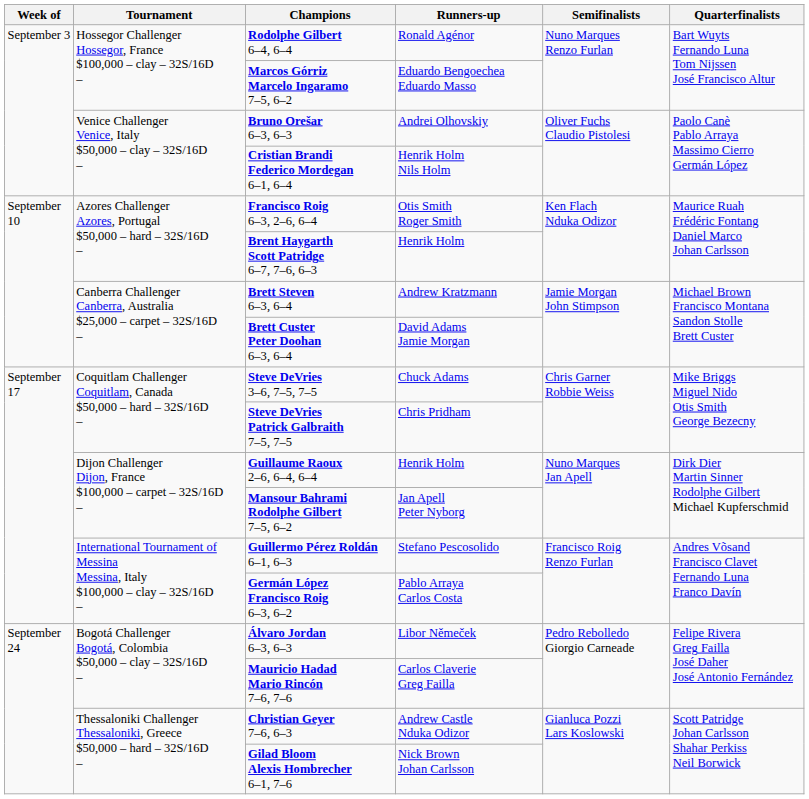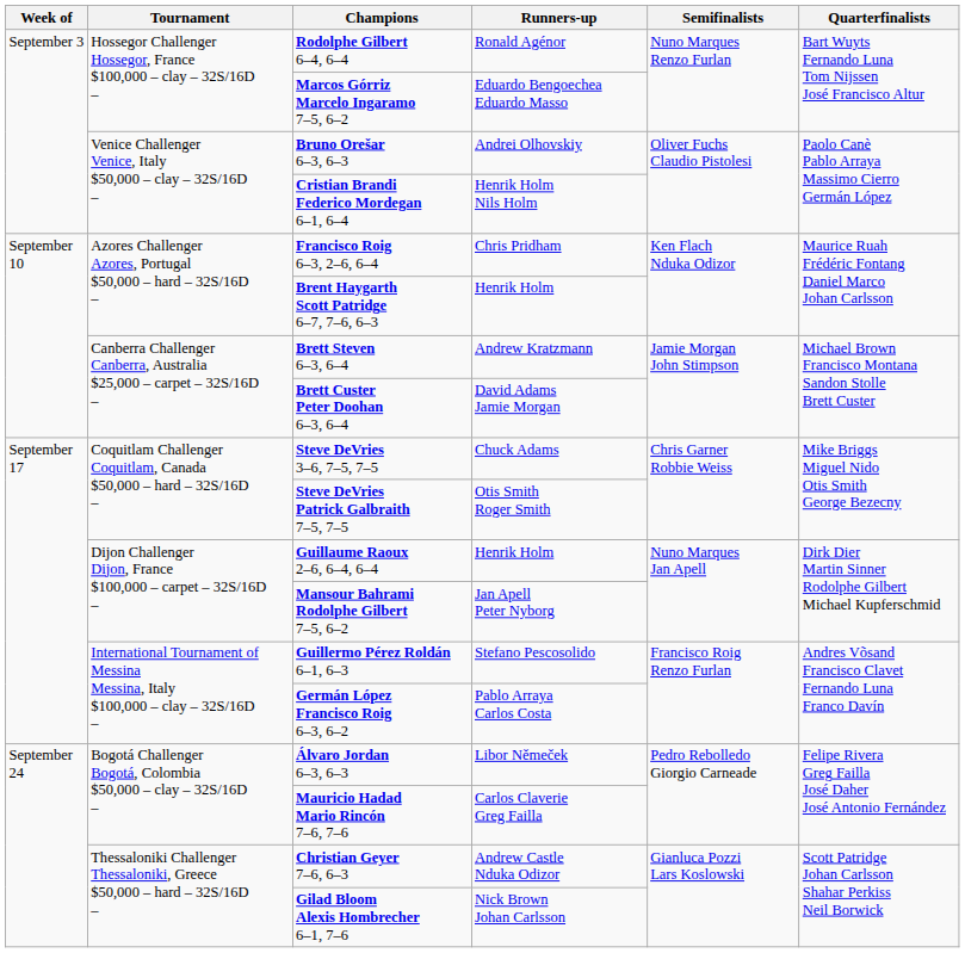Francisco Roig 6–3, 2–6, 6–4 | Runners-up: Otis Smith Roger Smith -> Chris Pridham
Steve DeVries Patrick Galbraith 7–5, 7–5 | Runners-up: Chris Pridham -> Otis Smith Roger Smith
